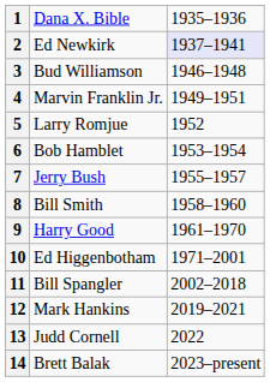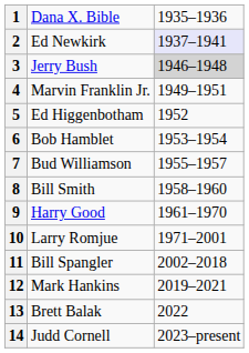3 | column 2: Bud Williamson -> Jerry Bush
3 | column 3: no background -> lightgrey background
5 | column 2: Larry Romjue -> Ed Higgenbotham
7 | column 2: Jerry Bush -> Bud Williamson
10 | column 2: Ed Higgenbotham -> Larry Romjue
13 | column 2: Judd Cornell -> Brett Balak
14 | column 2: Brett Balak -> Judd Cornell
